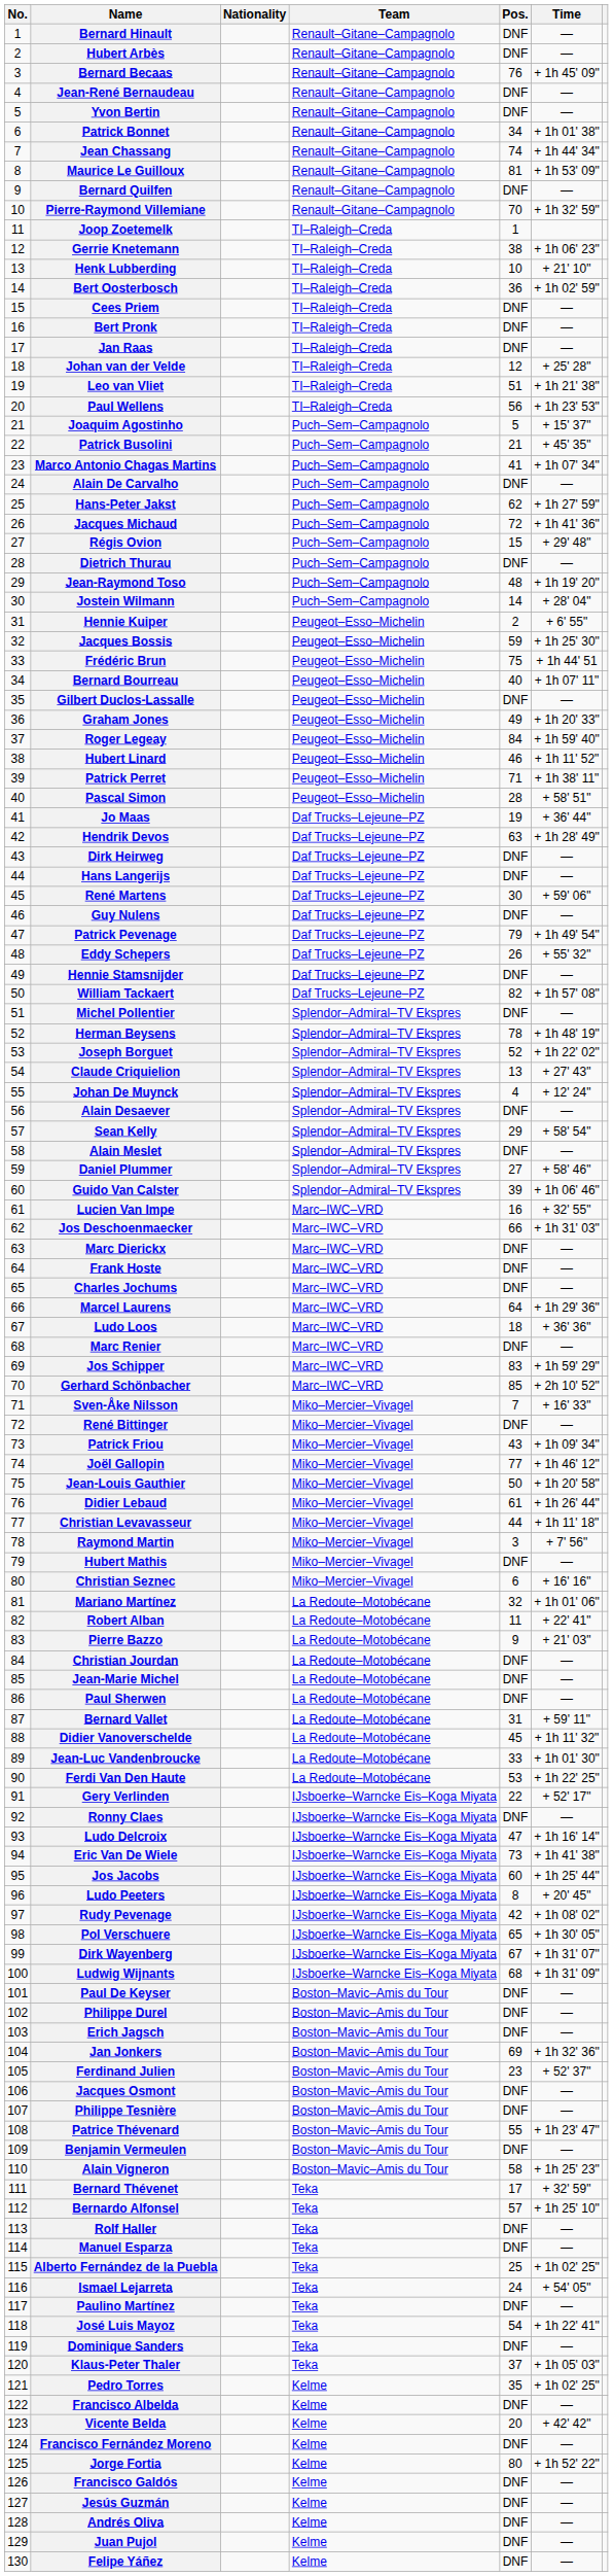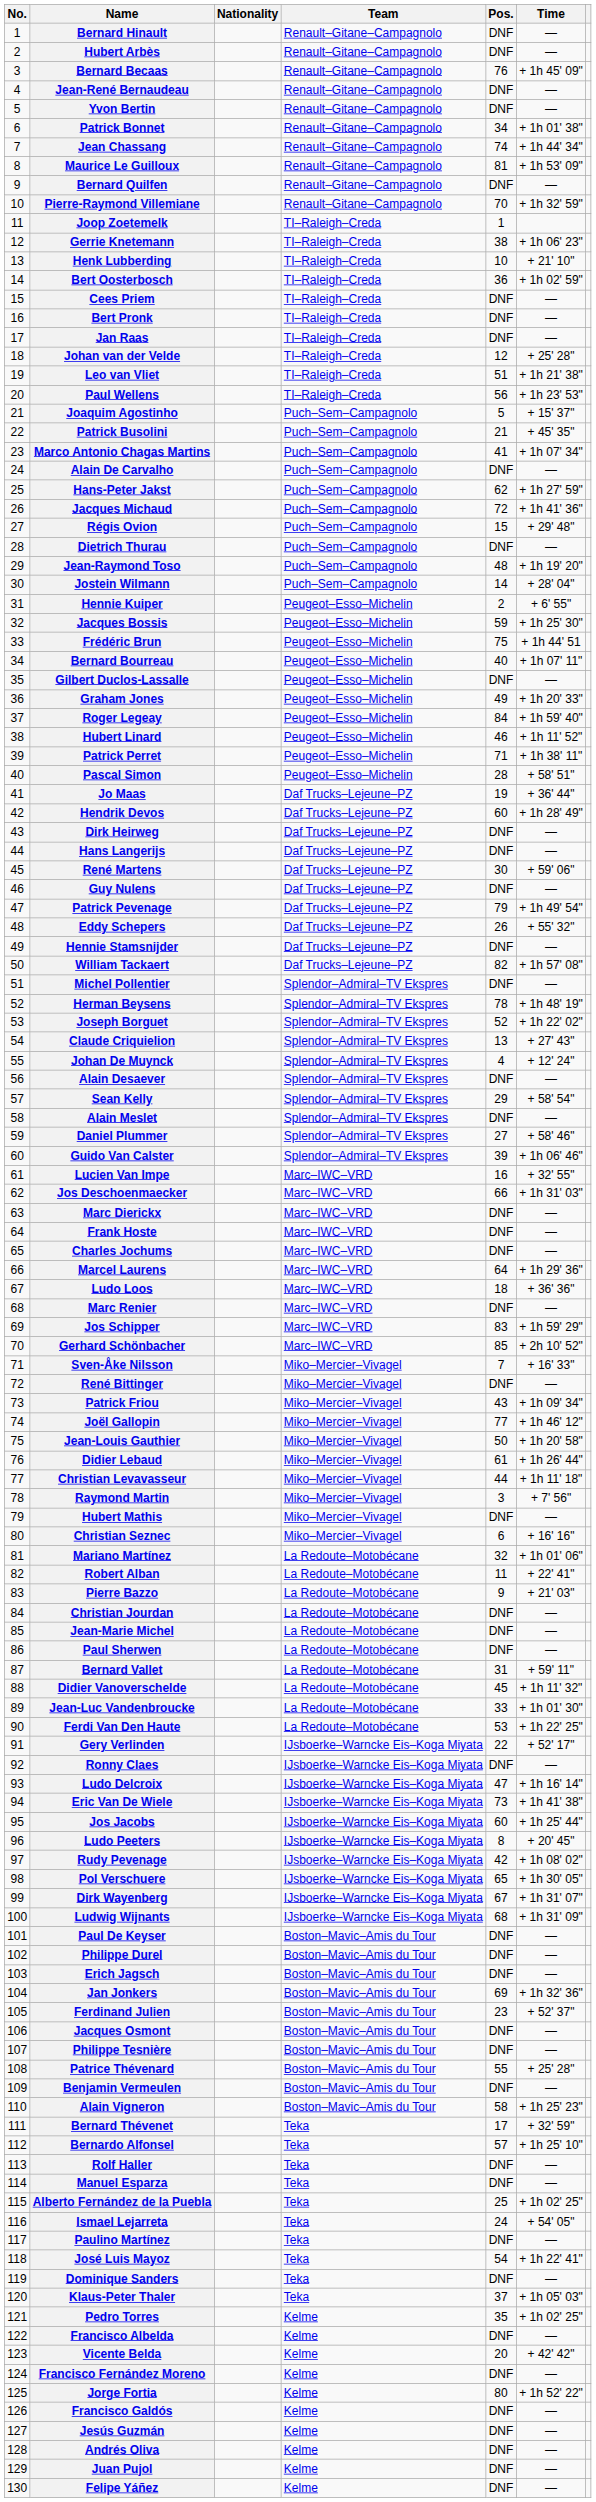Hendrik Devos | Pos.: 63 -> 60
Patrice Thévenard | Time: + 1h 23' 47" -> + 25' 28"
